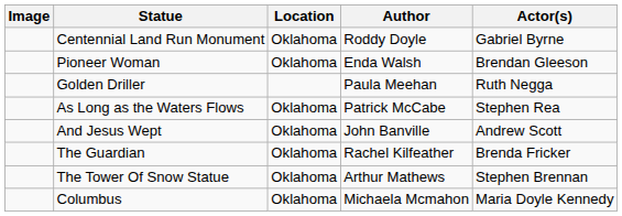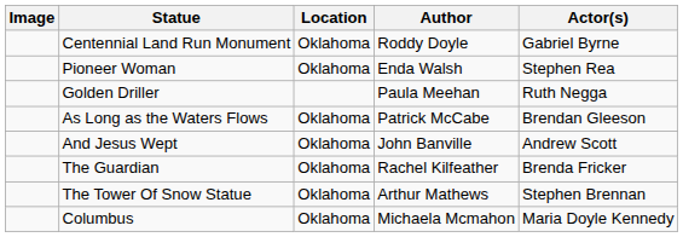Pioneer Woman | Actor(s): Brendan Gleeson -> Stephen Rea
As Long as the Waters Flows | Actor(s): Stephen Rea -> Brendan Gleeson
